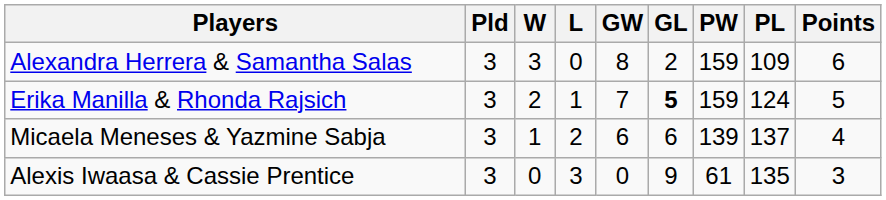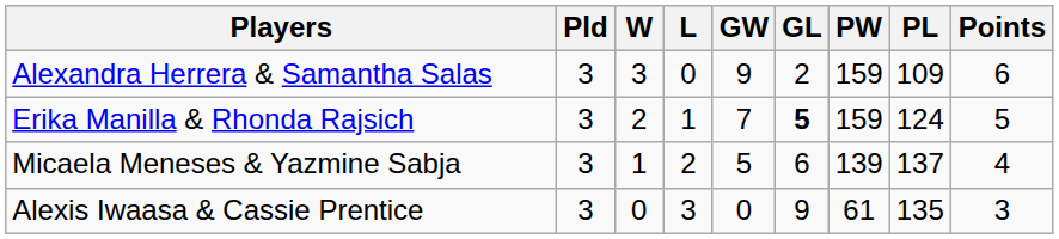Alexandra Herrera & Samantha Salas | GW: 8 -> 9
Micaela Meneses & Yazmine Sabja | GW: 6 -> 5
